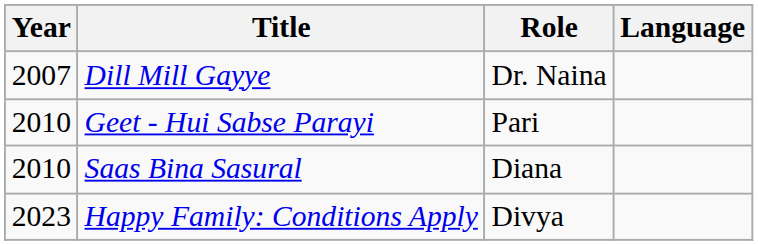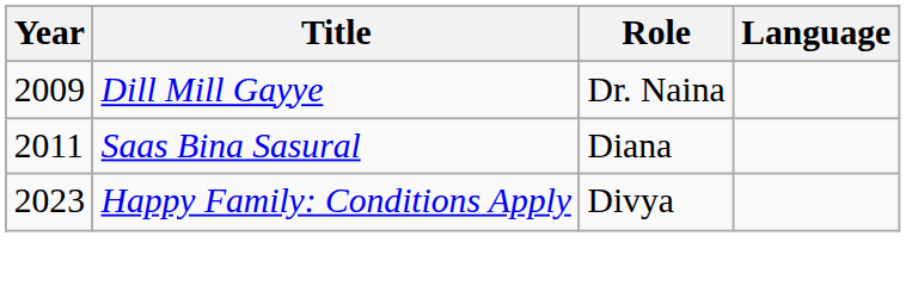Dill Mill Gayye | Year: 2007 -> 2009
- row: 2010 | Geet - Hui Sabse Parayi | Pari
Saas Bina Sasural | Year: 2010 -> 2011
